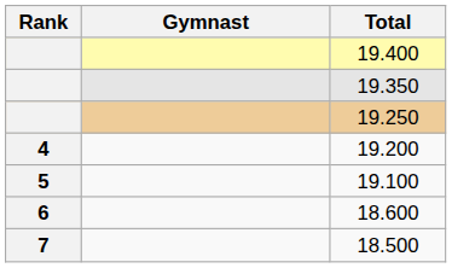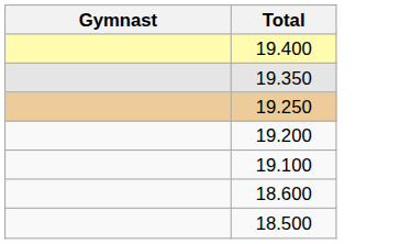- column: Rank | 4 | 5 | 6 | 7
